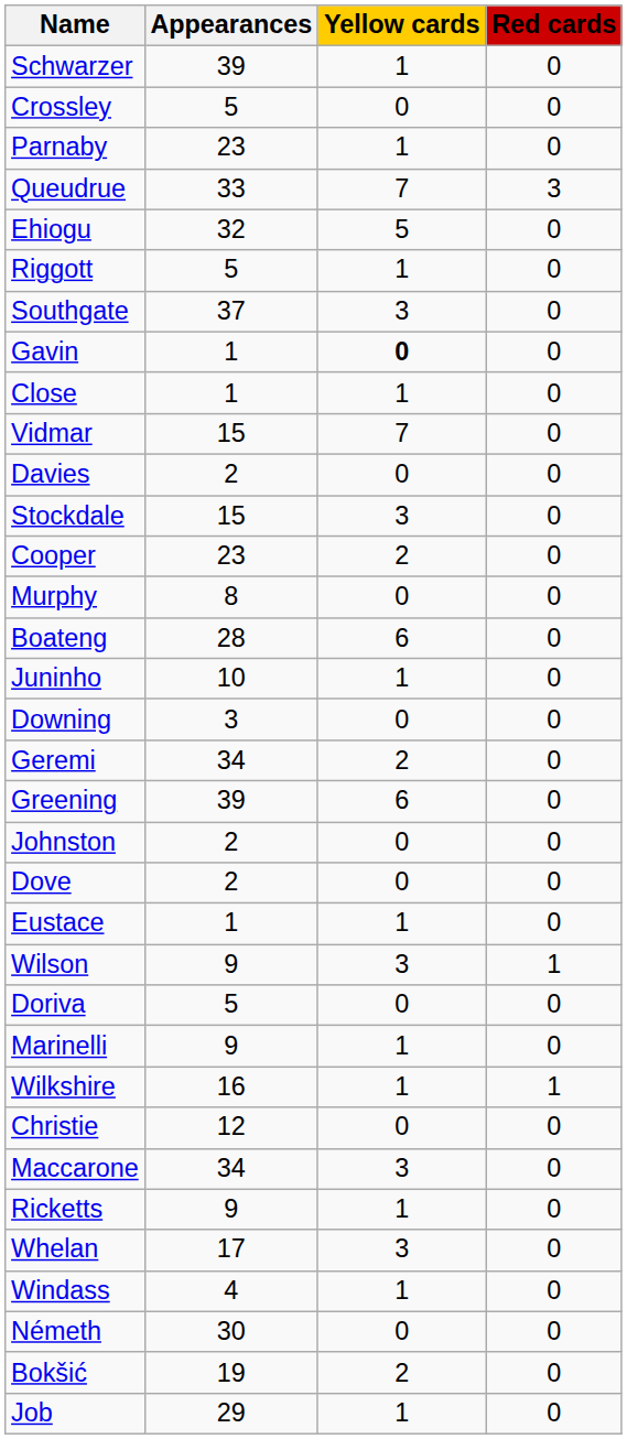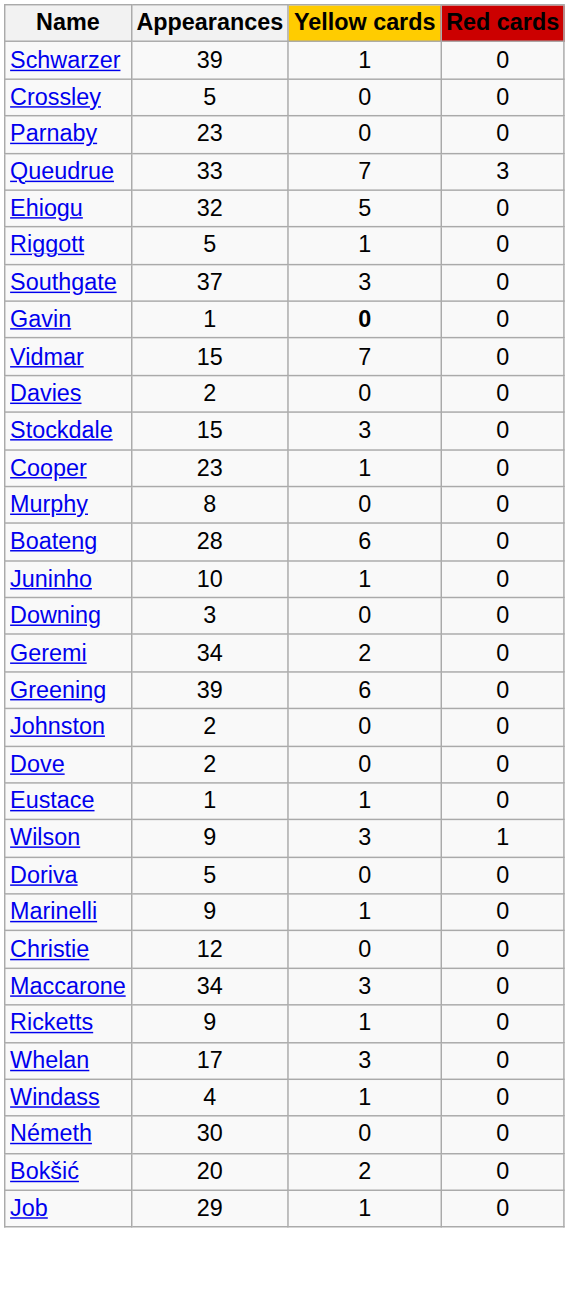Parnaby | Yellow cards: 1 -> 0
- row: Close | 1 | 1 | 0
Cooper | Yellow cards: 2 -> 1
- row: Wilkshire | 16 | 1 | 1
Bokšić | Appearances: 19 -> 20
